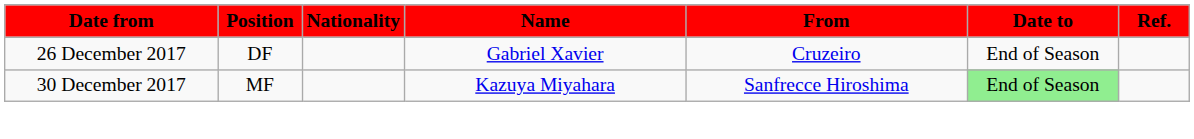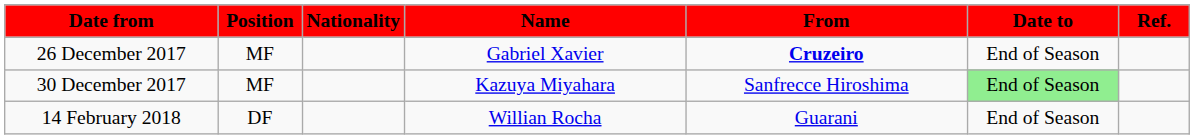26 December 2017 | Position: DF -> MF
26 December 2017 | From: normal -> bold
+ row: 14 February 2018 | DF | Willian Rocha | Guarani | End of Season
